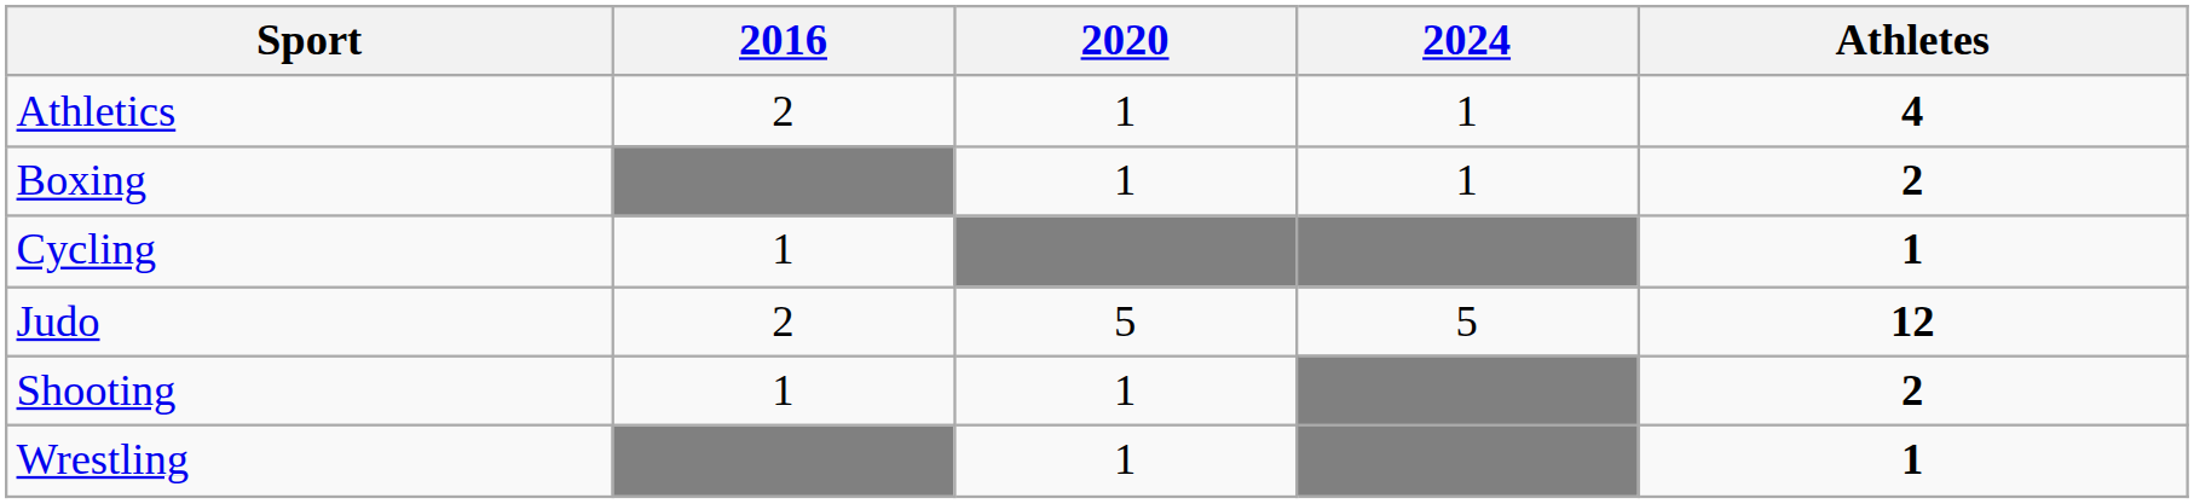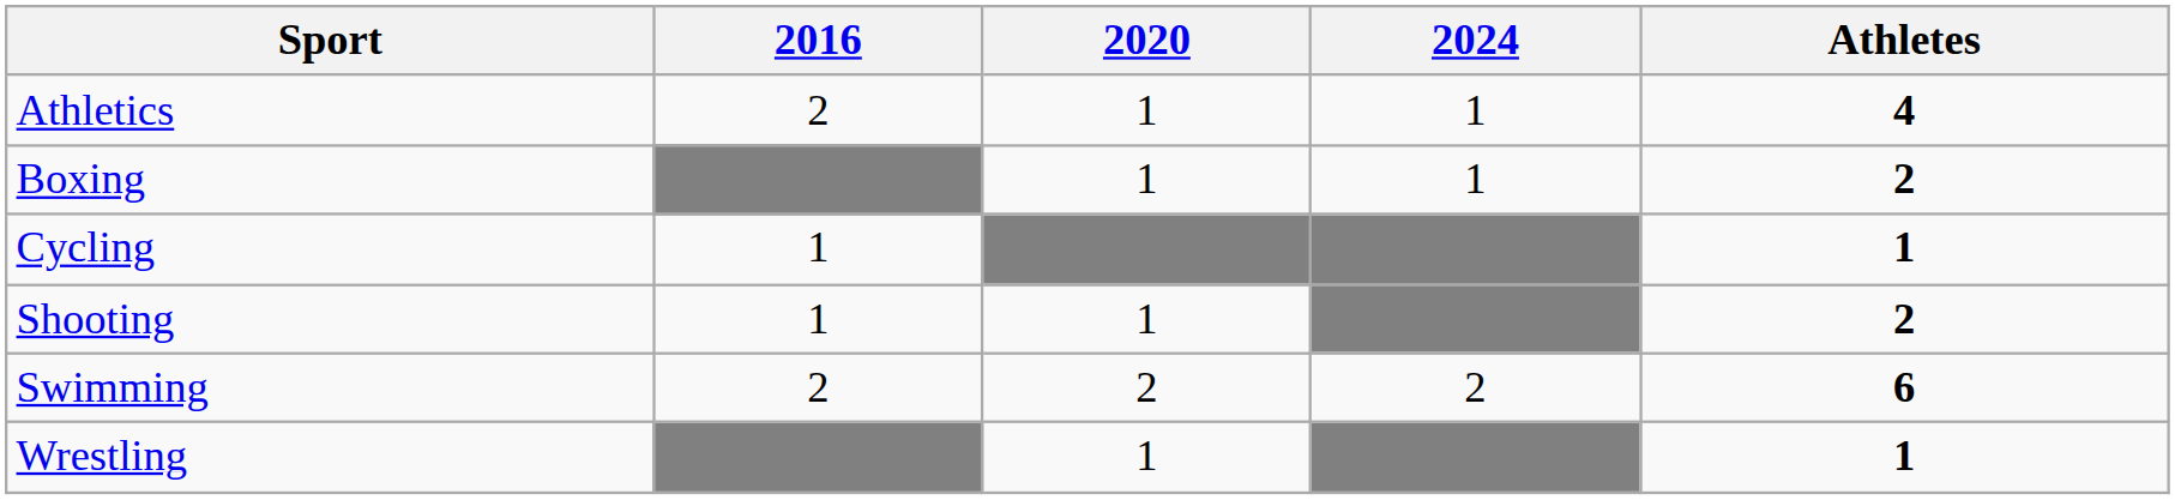- row: Judo | 2 | 5 | 5 | 12
+ row: Swimming | 2 | 2 | 2 | 6
